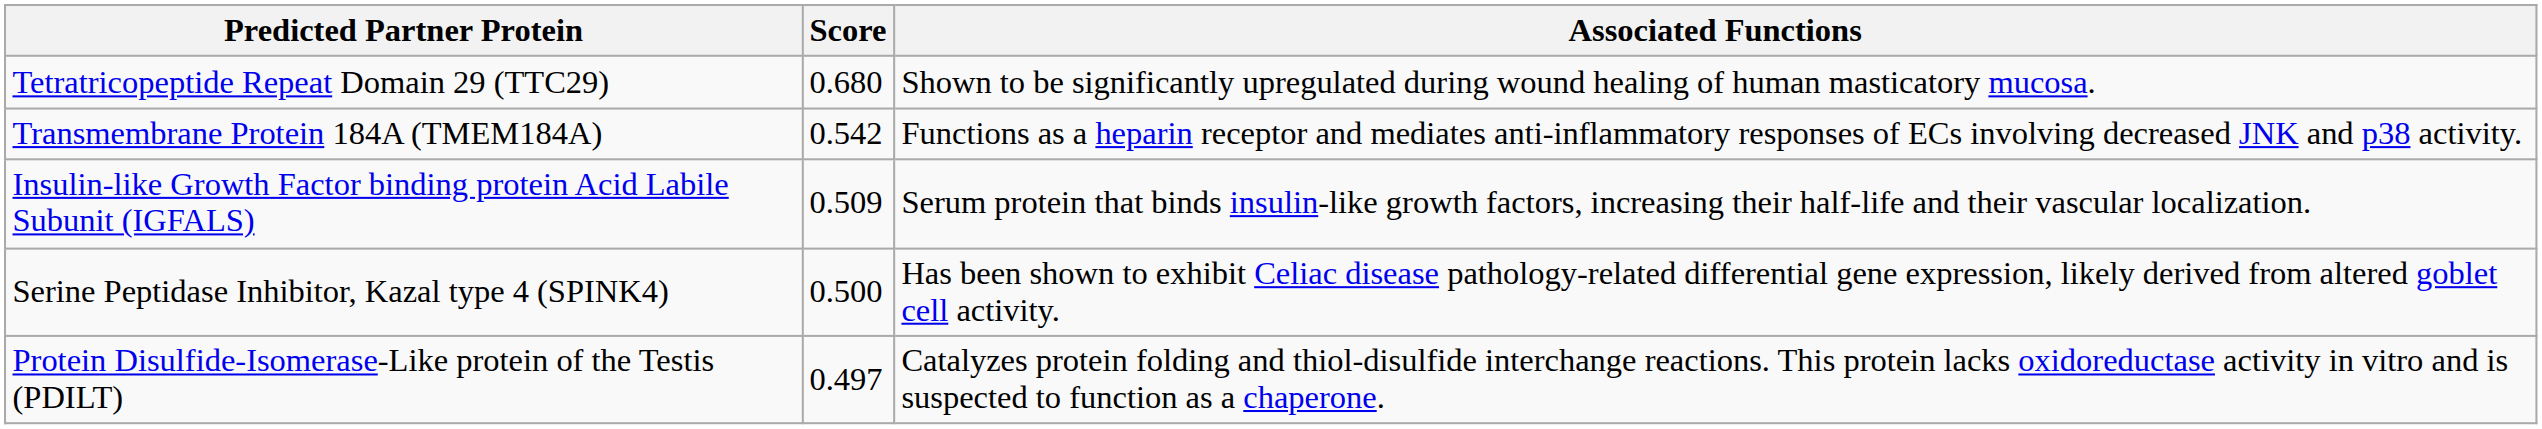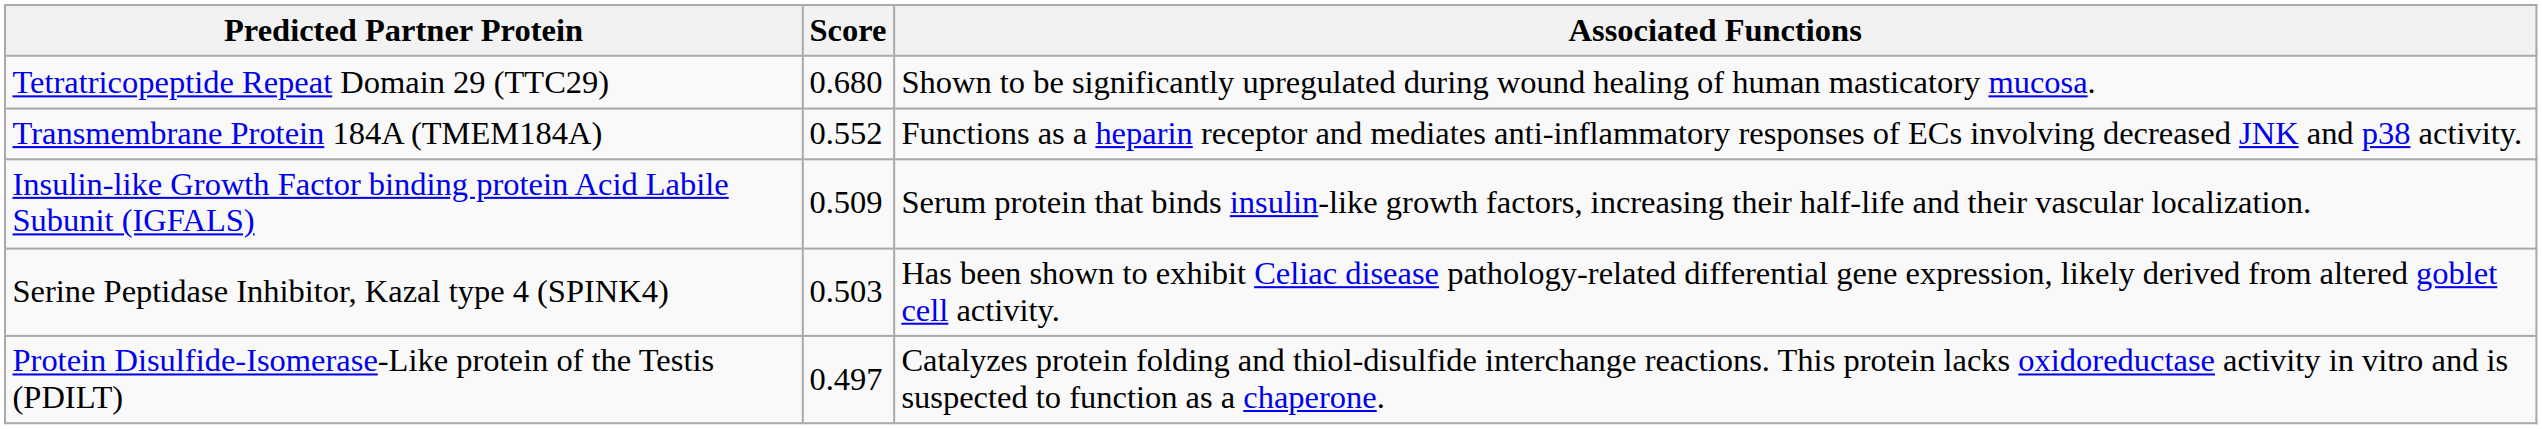Transmembrane Protein 184A (TMEM184A) | Score: 0.542 -> 0.552
Serine Peptidase Inhibitor, Kazal type 4 (SPINK4) | Score: 0.500 -> 0.503
